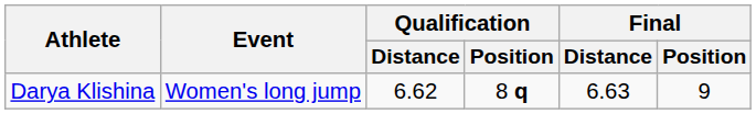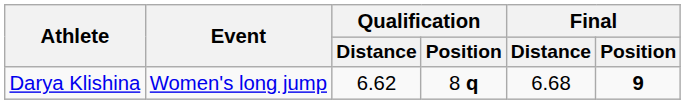Darya Klishina | Final / Distance: 6.63 -> 6.68
Darya Klishina | Final / Position: normal -> bold
